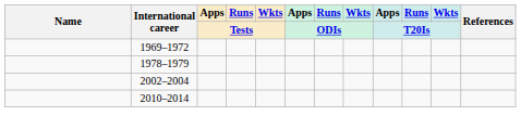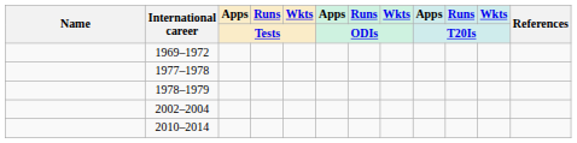+ row: 1977–1978
